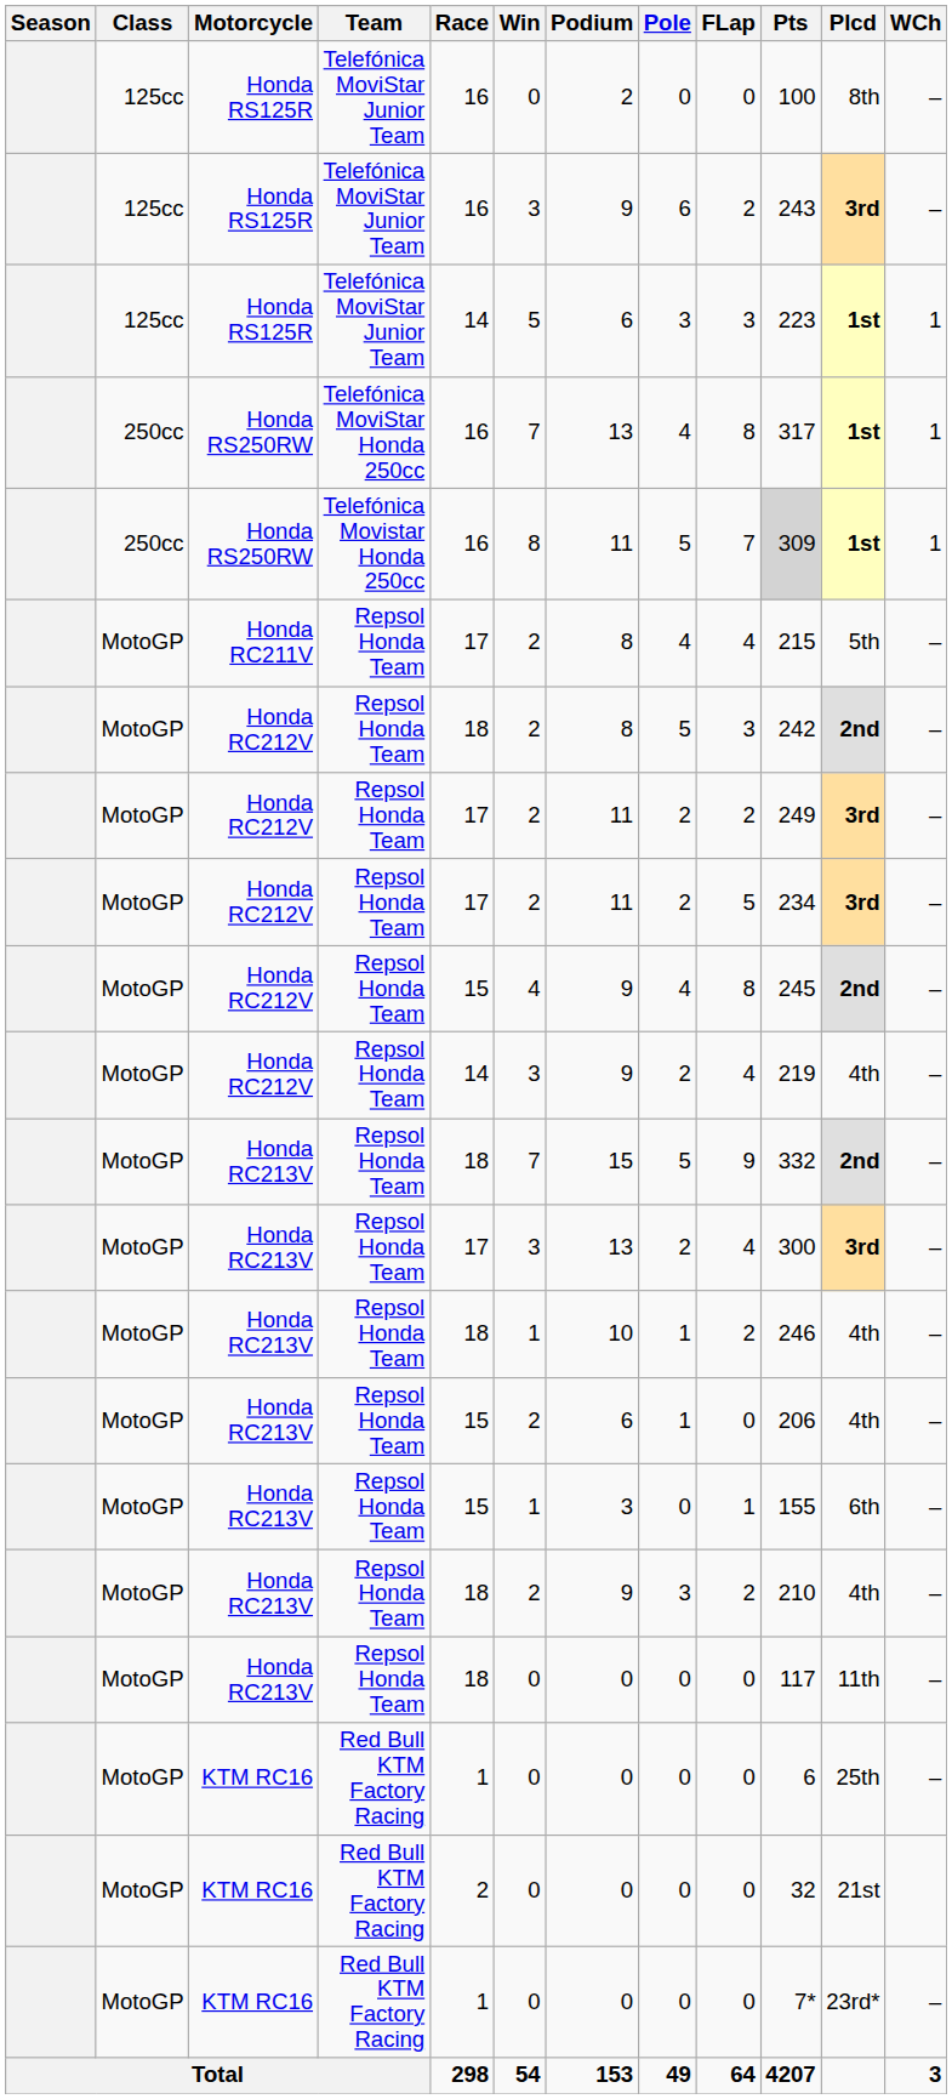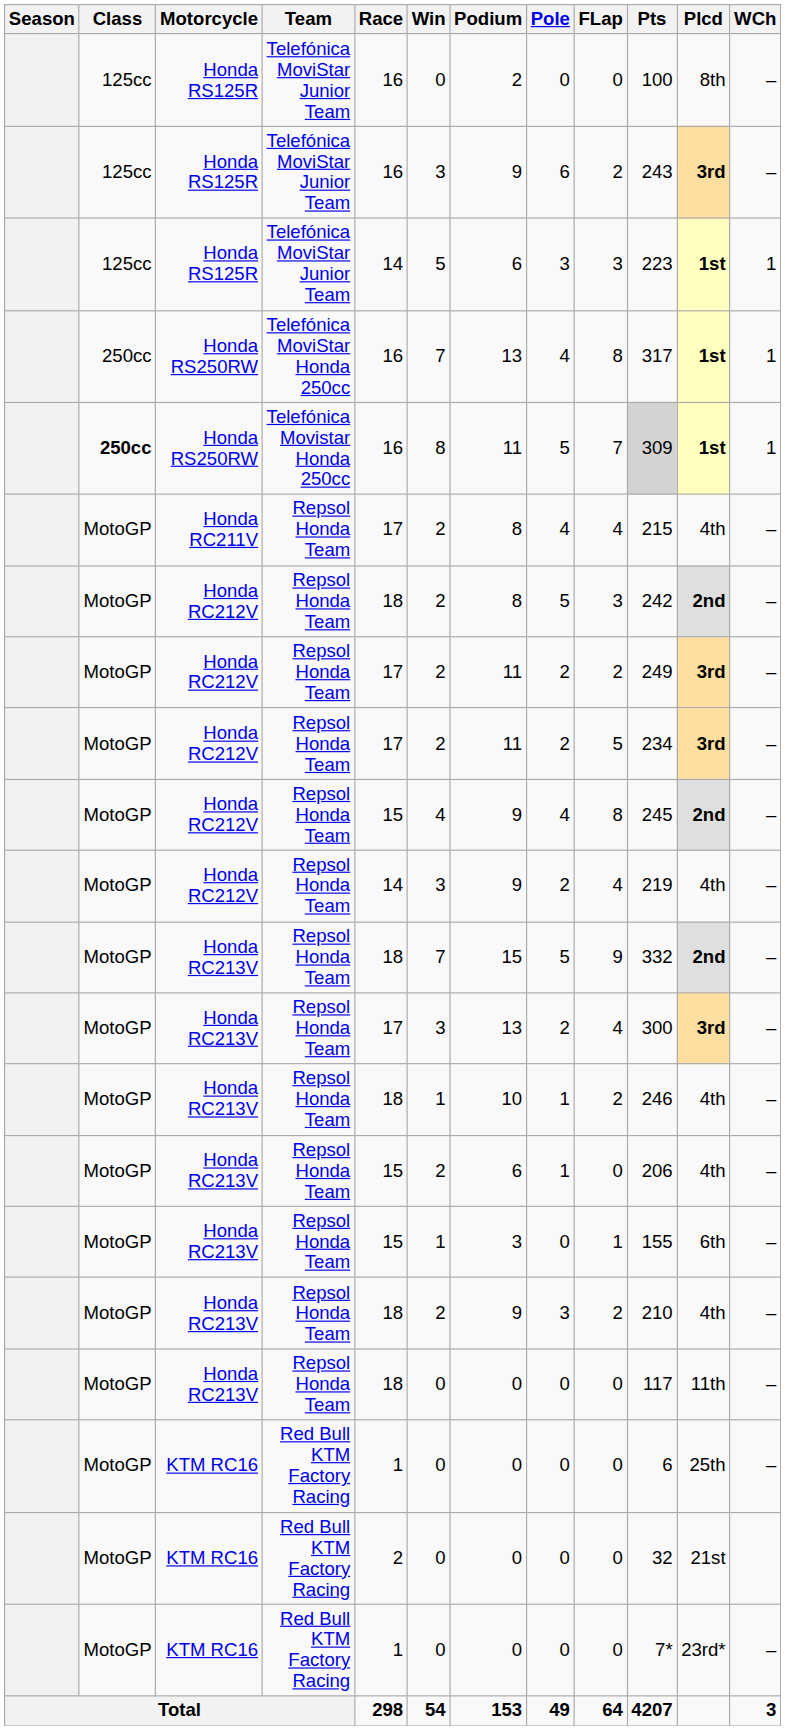Honda RS250RW / Telefónica Movistar Honda 250cc | Class: normal -> bold
Honda RC211V | Plcd: 5th -> 4th
